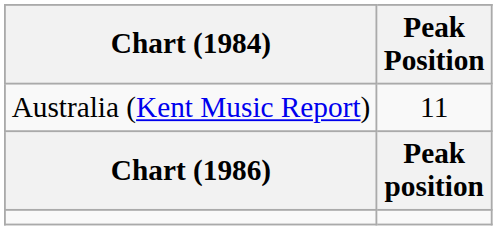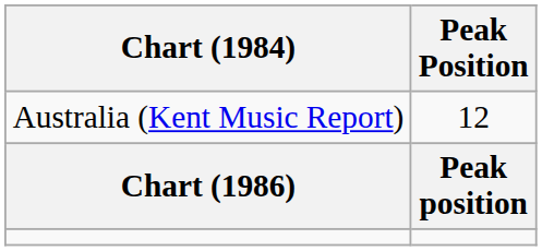Australia (Kent Music Report) | Peak Position: 11 -> 12
